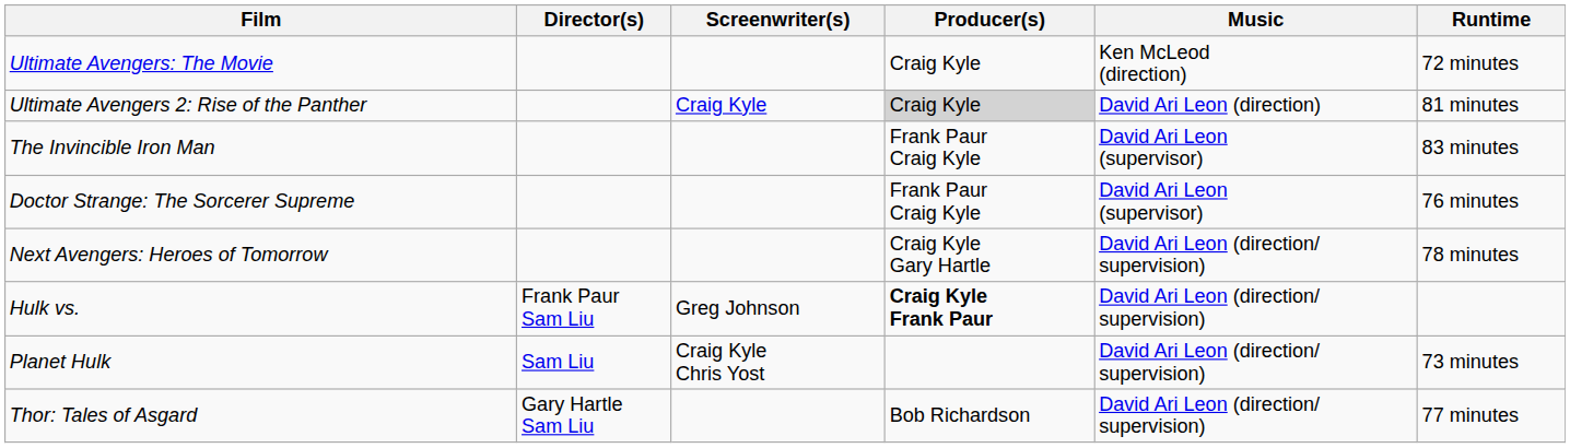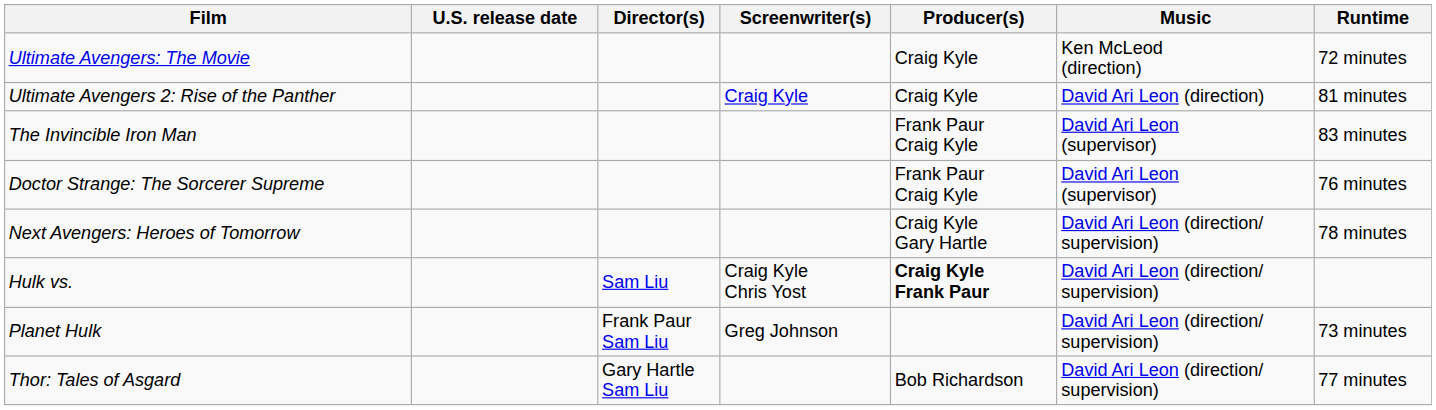+ column: U.S. release date
Ultimate Avengers 2: Rise of the Panther | Producer(s): lightgrey background -> no background
Hulk vs. | Director(s): Frank Paur Sam Liu -> Sam Liu
Hulk vs. | Screenwriter(s): Greg Johnson -> Craig Kyle Chris Yost
Planet Hulk | Director(s): Sam Liu -> Frank Paur Sam Liu
Planet Hulk | Screenwriter(s): Craig Kyle Chris Yost -> Greg Johnson
